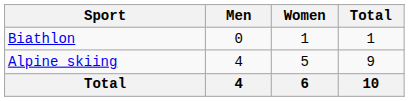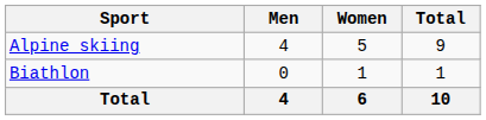rows swapped: Alpine skiing <-> Biathlon
